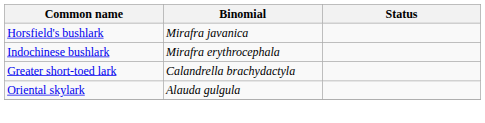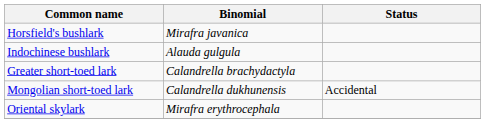Indochinese bushlark | Binomial: Mirafra erythrocephala -> Alauda gulgula
+ row: Mongolian short-toed lark | Calandrella dukhunensis | Accidental
Oriental skylark | Binomial: Alauda gulgula -> Mirafra erythrocephala
